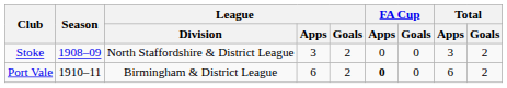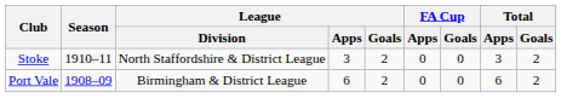Stoke | Season: 1908–09 -> 1910–11
Port Vale | Season: 1910–11 -> 1908–09
Port Vale | FA Cup / Apps: bold -> normal
